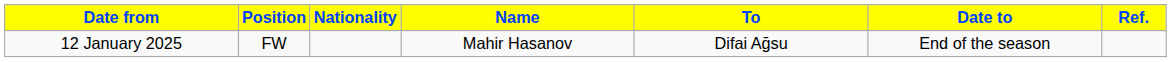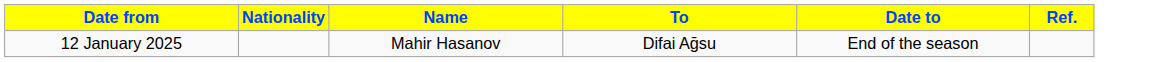- column: Position | FW
